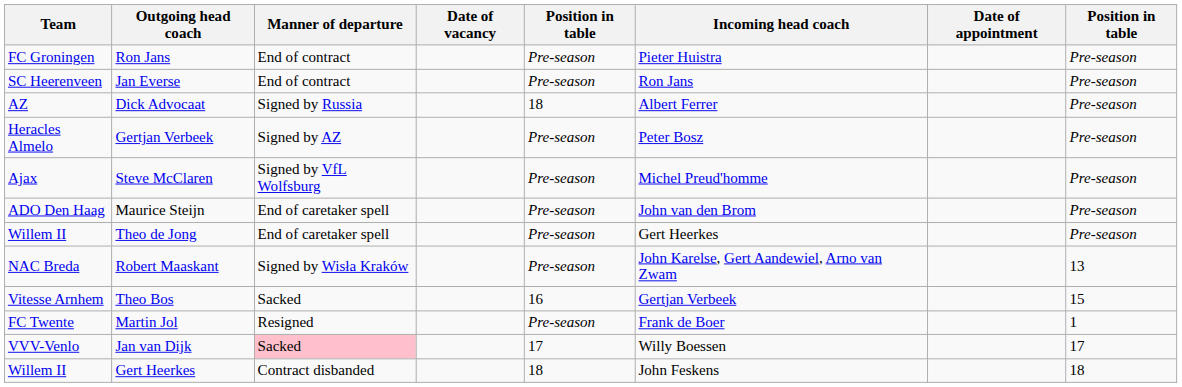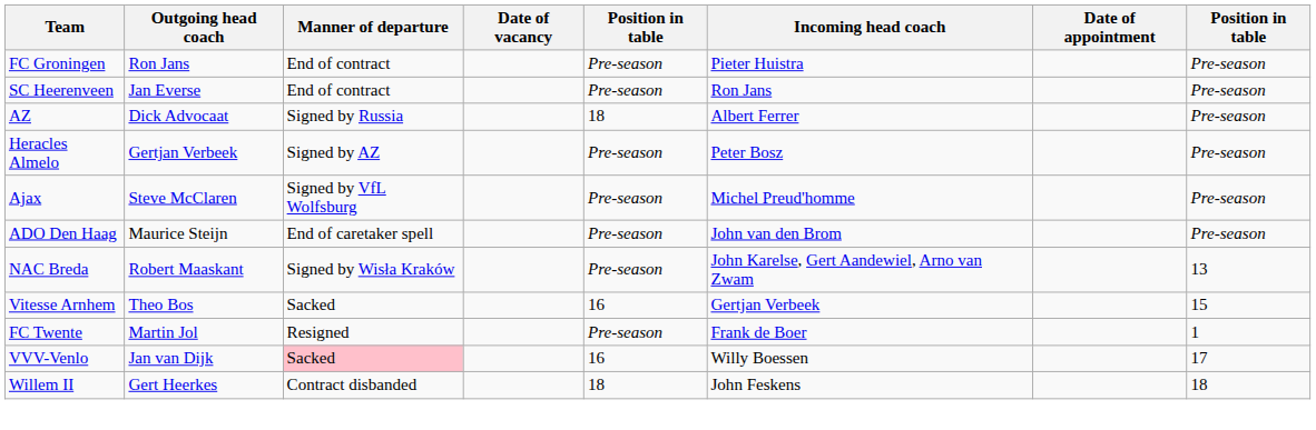- row: Willem II | Theo de Jong | End of caretaker spell | Pre-season | Gert Heerkes | Pre-season
Jan van Dijk | column 5: 17 -> 16
